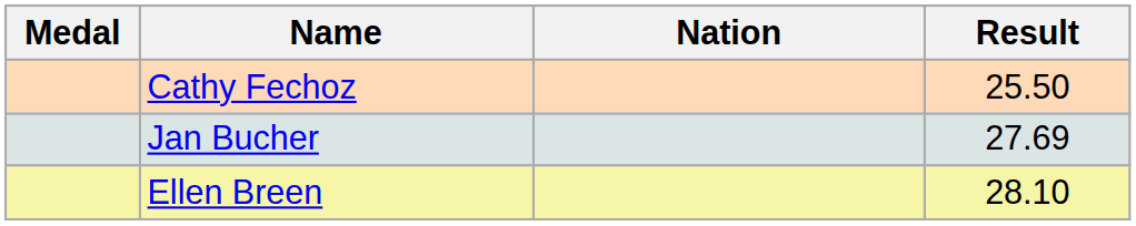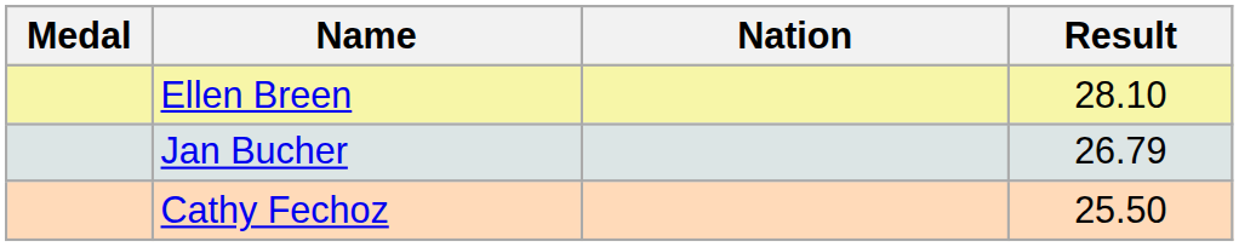rows swapped: Ellen Breen <-> Cathy Fechoz
Jan Bucher | Result: 27.69 -> 26.79
